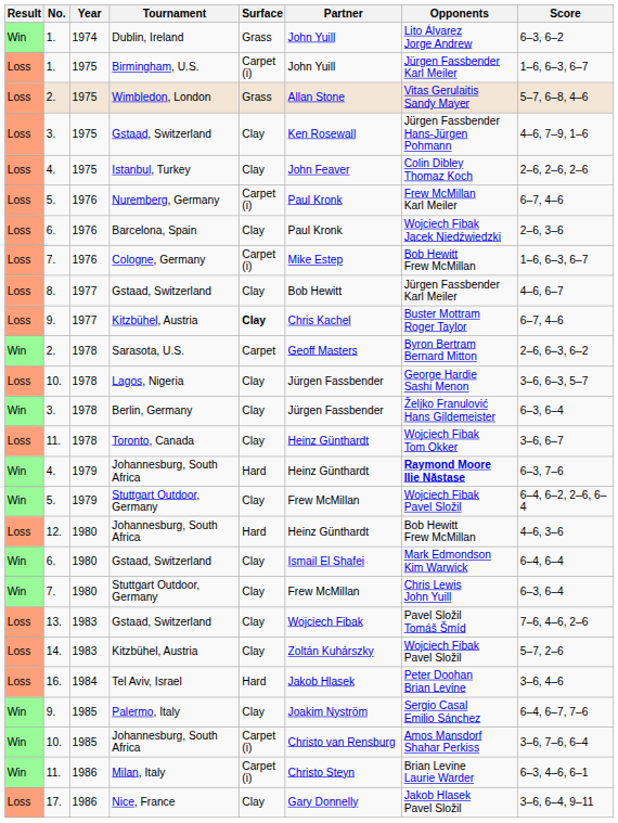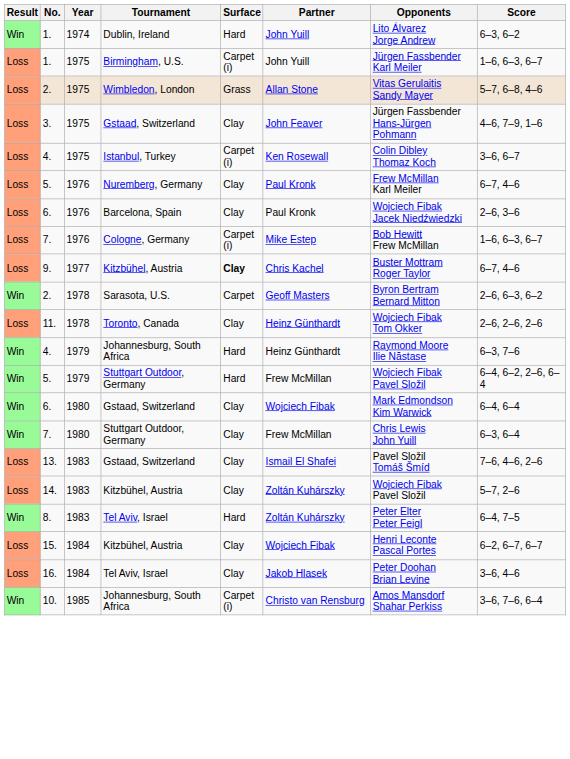Dublin, Ireland | Surface: Grass -> Hard
3. / Gstaad, Switzerland | Partner: Ken Rosewall -> John Feaver
Istanbul, Turkey | Surface: Clay -> Carpet (i)
Istanbul, Turkey | Partner: John Feaver -> Ken Rosewall
Istanbul, Turkey | Score: 2–6, 2–6, 2–6 -> 3–6, 6–7
Nuremberg, Germany | Surface: Carpet (i) -> Clay
- row: Loss | 8. | 1977 | Gstaad, Switzerland | Clay | Bob Hewitt | Jürgen Fassbender Karl Meiler | 4–6, 6–7
- row: Loss | 10. | 1978 | Lagos, Nigeria | Clay | Jürgen Fassbender | George Hardie Sashi Menon | 3–6, 6–3, 5–7
- row: Win | 3. | 1978 | Berlin, Germany | Clay | Jürgen Fassbender | Željko Franulović Hans Gildemeister | 6–3, 6–4
Toronto, Canada | Score: 3–6, 6–7 -> 2–6, 2–6, 2–6
4. / Johannesburg, South Africa | Opponents: bold -> normal
5. / Stuttgart Outdoor, Germany | Surface: Clay -> Hard
- row: Loss | 12. | 1980 | Johannesburg, South Africa | Hard | Heinz Günthardt | Bob Hewitt Frew McMillan | 4–6, 3–6
6. / Gstaad, Switzerland | Partner: Ismail El Shafei -> Wojciech Fibak
13. / Gstaad, Switzerland | Partner: Wojciech Fibak -> Ismail El Shafei
+ row: Win | 8. | 1983 | Tel Aviv, Israel | Hard | Zoltán Kuhárszky | Peter Elter Peter Feigl | 6–4, 7–5
+ row: Loss | 15. | 1984 | Kitzbühel, Austria | Clay | Wojciech Fibak | Henri Leconte Pascal Portes | 6–2, 6–7, 6–7
16. / Tel Aviv, Israel | Surface: Hard -> Clay
- row: Win | 9. | 1985 | Palermo, Italy | Clay | Joakim Nyström | Sergio Casal Emilio Sánchez | 6–4, 6–7, 7–6
- row: Win | 11. | 1986 | Milan, Italy | Carpet (i) | Christo Steyn | Brian Levine Laurie Warder | 6–3, 4–6, 6–1
- row: Loss | 17. | 1986 | Nice, France | Clay | Gary Donnelly | Jakob Hlasek Pavel Složil | 3–6, 6–4, 9–11
